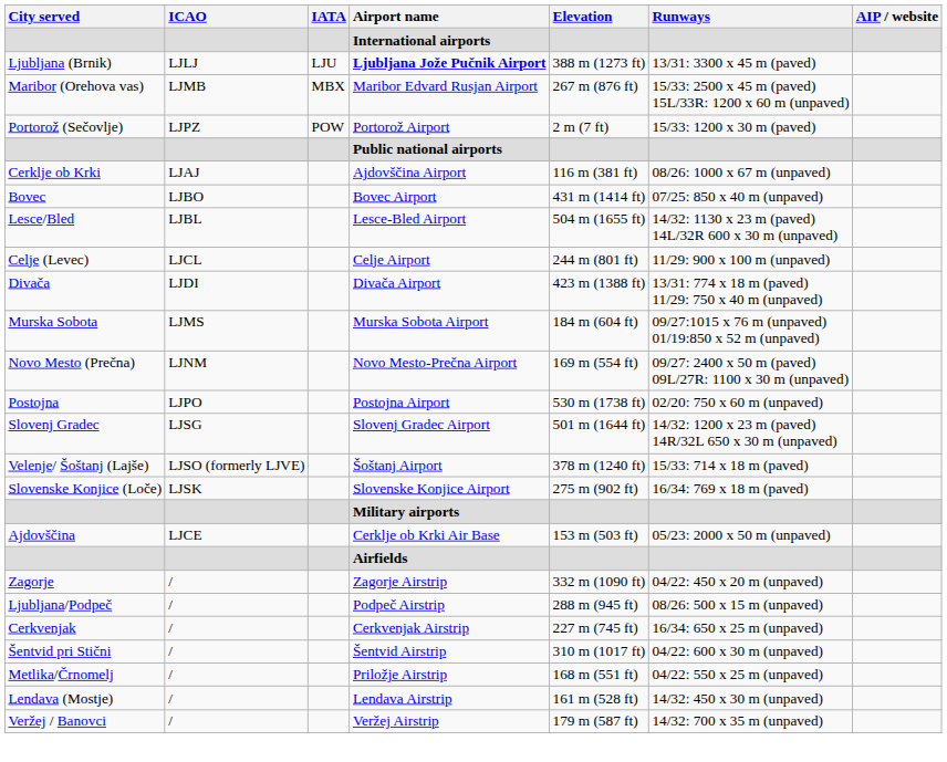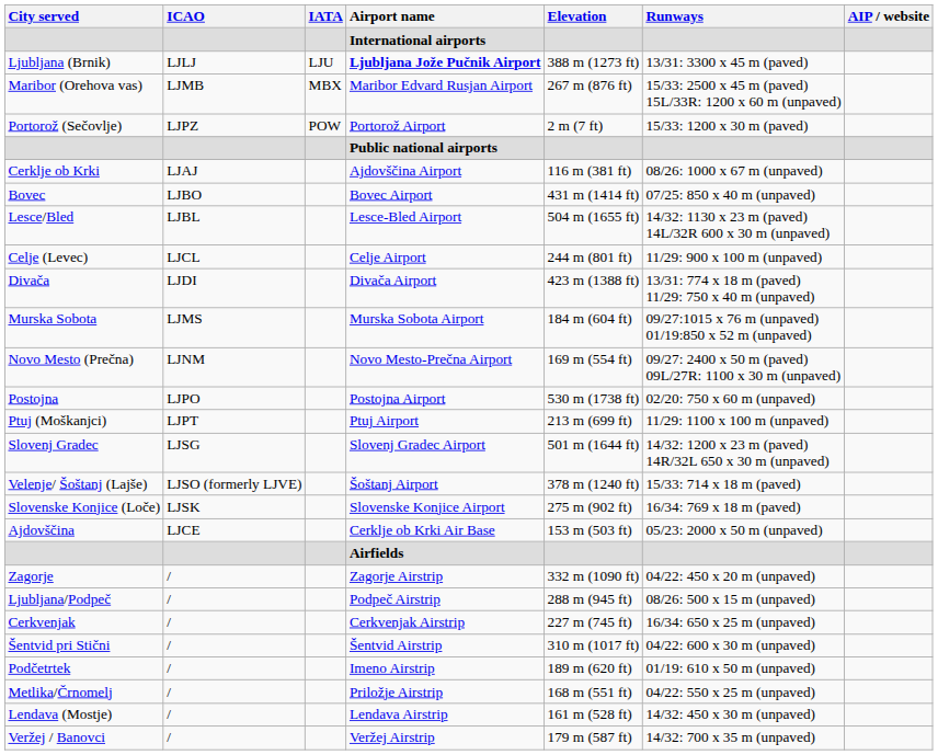+ row: Ptuj (Moškanjci) | LJPT | Ptuj Airport | 213 m (699 ft) | 11/29: 1100 x 100 m (unpaved)
- row: Military airports
+ row: Podčetrtek | / | Imeno Airstrip | 189 m (620 ft) | 01/19: 610 x 50 m (unpaved)
